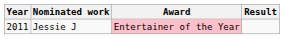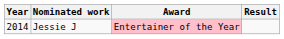Jessie J | Year: 2011 -> 2014
